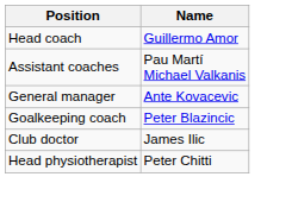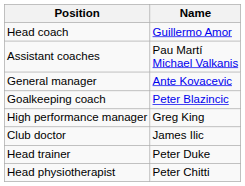+ row: High performance manager | Greg King
+ row: Head trainer | Peter Duke
